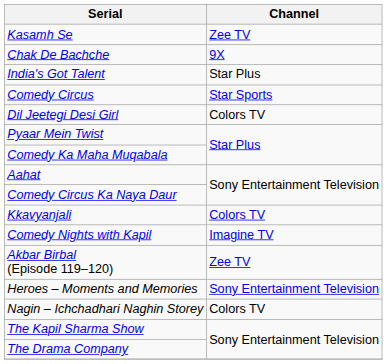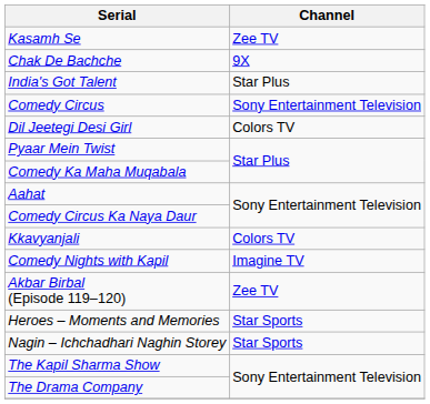Comedy Circus | Channel: Star Sports -> Sony Entertainment Television
Heroes – Moments and Memories | Channel: Sony Entertainment Television -> Star Sports
Nagin – Ichchadhari Naghin Storey | Channel: Colors TV -> Star Sports
